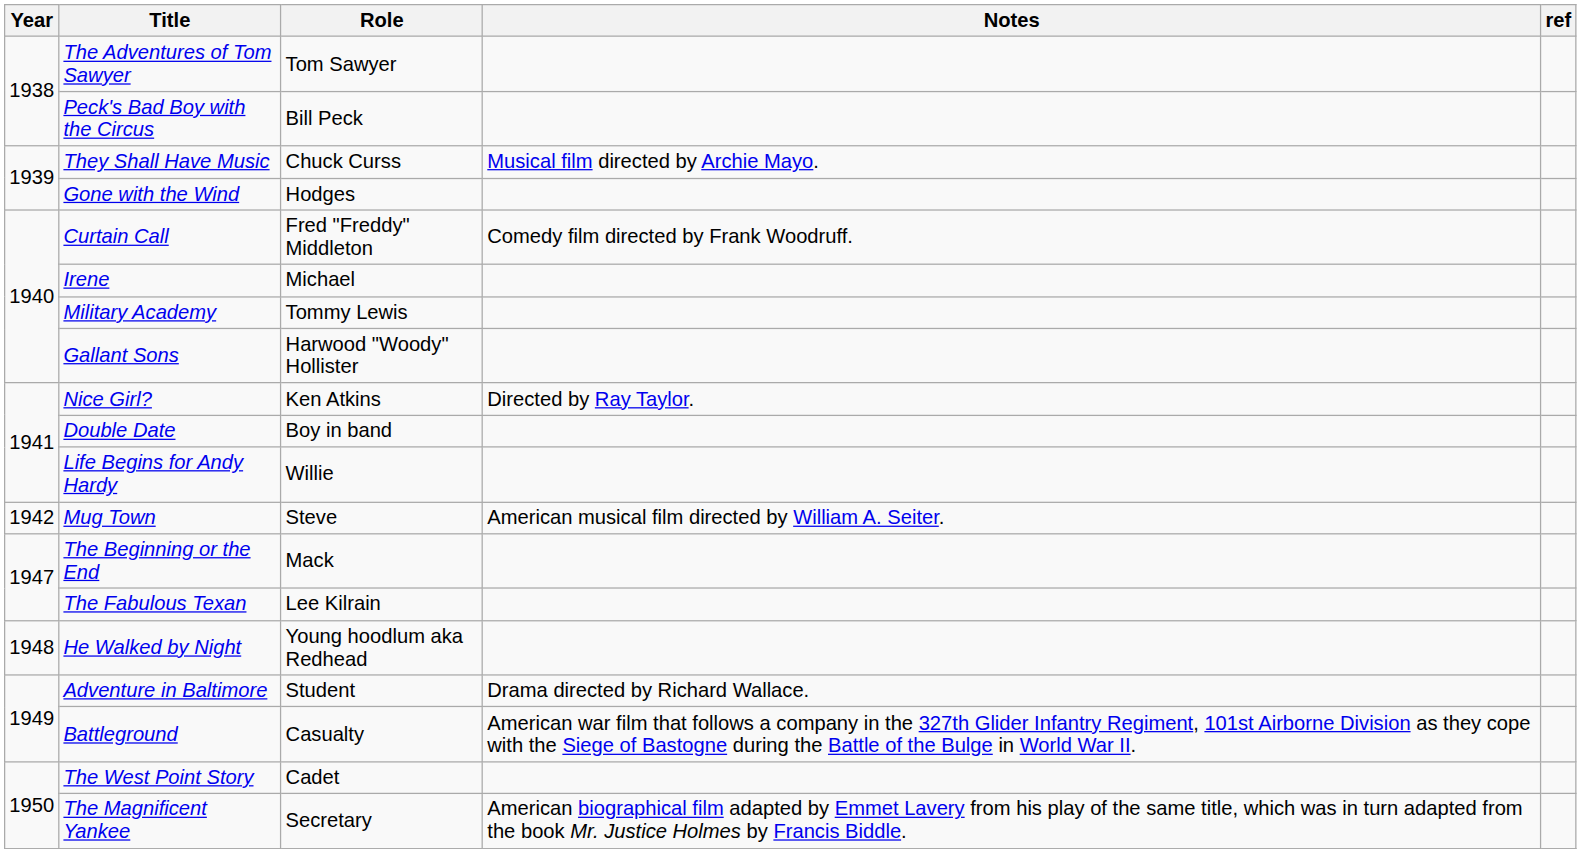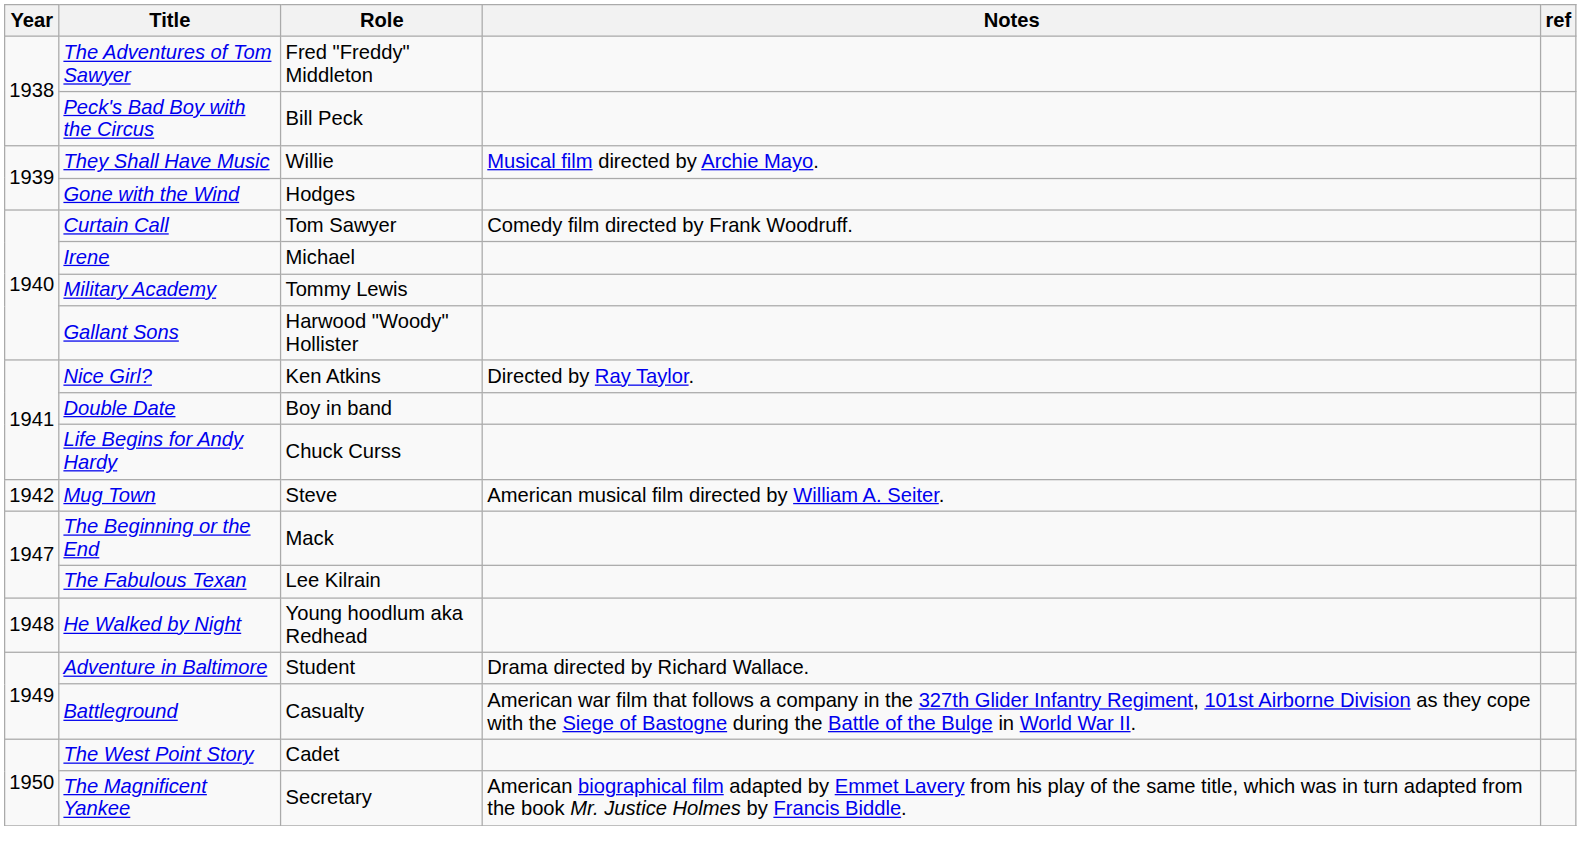The Adventures of Tom Sawyer | Role: Tom Sawyer -> Fred "Freddy" Middleton
They Shall Have Music | Role: Chuck Curss -> Willie
Curtain Call | Role: Fred "Freddy" Middleton -> Tom Sawyer
Life Begins for Andy Hardy | Role: Willie -> Chuck Curss
